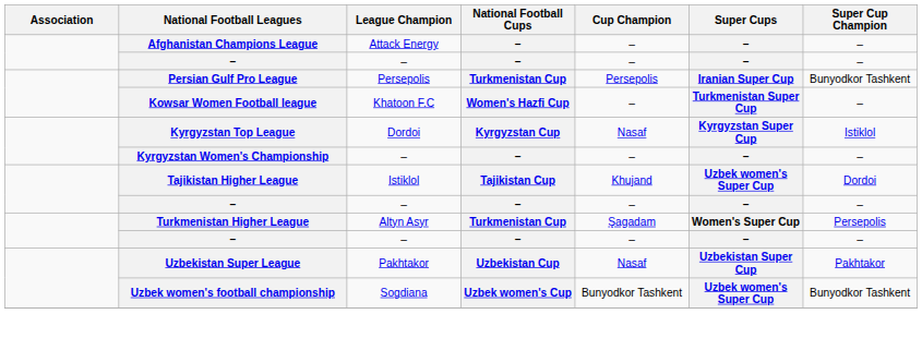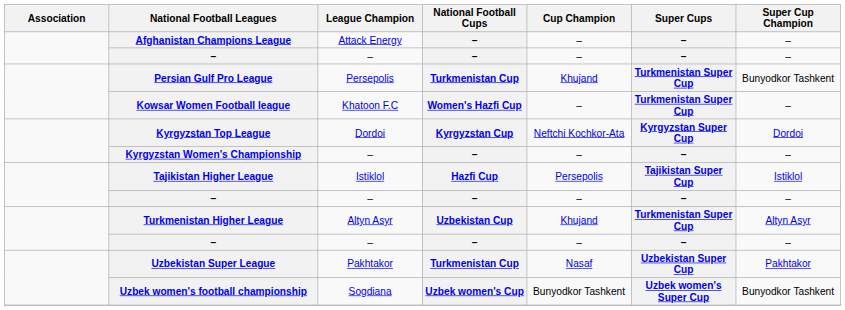Persian Gulf Pro League | Cup Champion: Persepolis -> Khujand
Persian Gulf Pro League | Super Cups: Iranian Super Cup -> Turkmenistan Super Cup
Kyrgyzstan Top League | Cup Champion: Nasaf -> Neftchi Kochkor-Ata
Kyrgyzstan Top League | Super Cup Champion: Istiklol -> Dordoi
Tajikistan Higher League | National Football Cups: Tajikistan Cup -> Hazfi Cup
Tajikistan Higher League | Cup Champion: Khujand -> Persepolis
Tajikistan Higher League | Super Cups: Uzbek women's Super Cup -> Tajikistan Super Cup
Tajikistan Higher League | Super Cup Champion: Dordoi -> Istiklol
Turkmenistan Higher League | National Football Cups: Turkmenistan Cup -> Uzbekistan Cup
Turkmenistan Higher League | Cup Champion: Şagadam -> Khujand
Turkmenistan Higher League | Super Cups: Women's Super Cup -> Turkmenistan Super Cup
Turkmenistan Higher League | Super Cup Champion: Persepolis -> Altyn Asyr
Uzbekistan Super League | National Football Cups: Uzbekistan Cup -> Turkmenistan Cup
